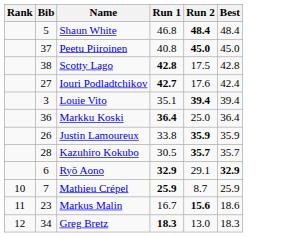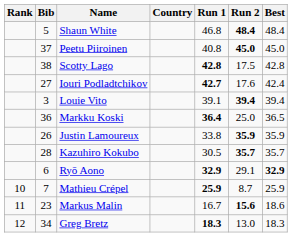+ column: Country
Louie Vito | Run 1: 35.1 -> 39.1
Markku Koski | Best: 36.4 -> 36.5
